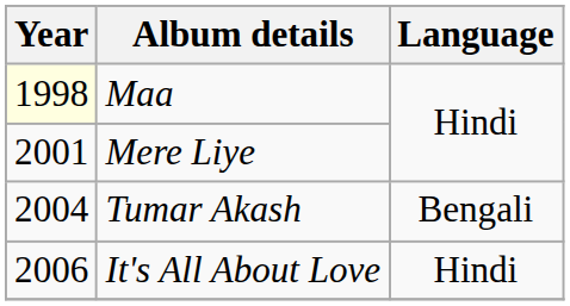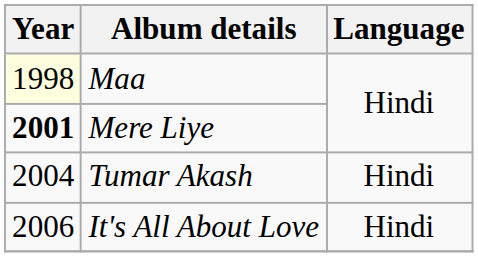Mere Liye | Year: normal -> bold
Tumar Akash | Language: Bengali -> Hindi
